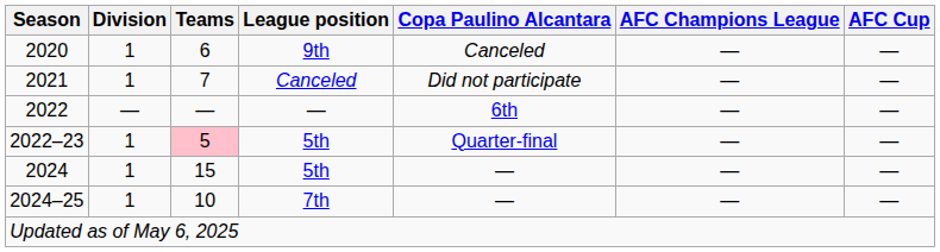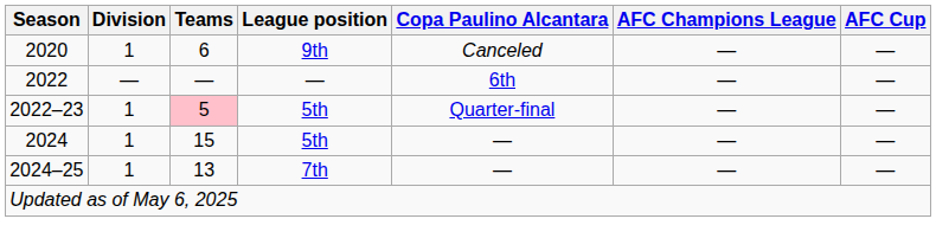- row: 2021 | 1 | 7 | Canceled | Did not participate | — | —
2024–25 | Teams: 10 -> 13
